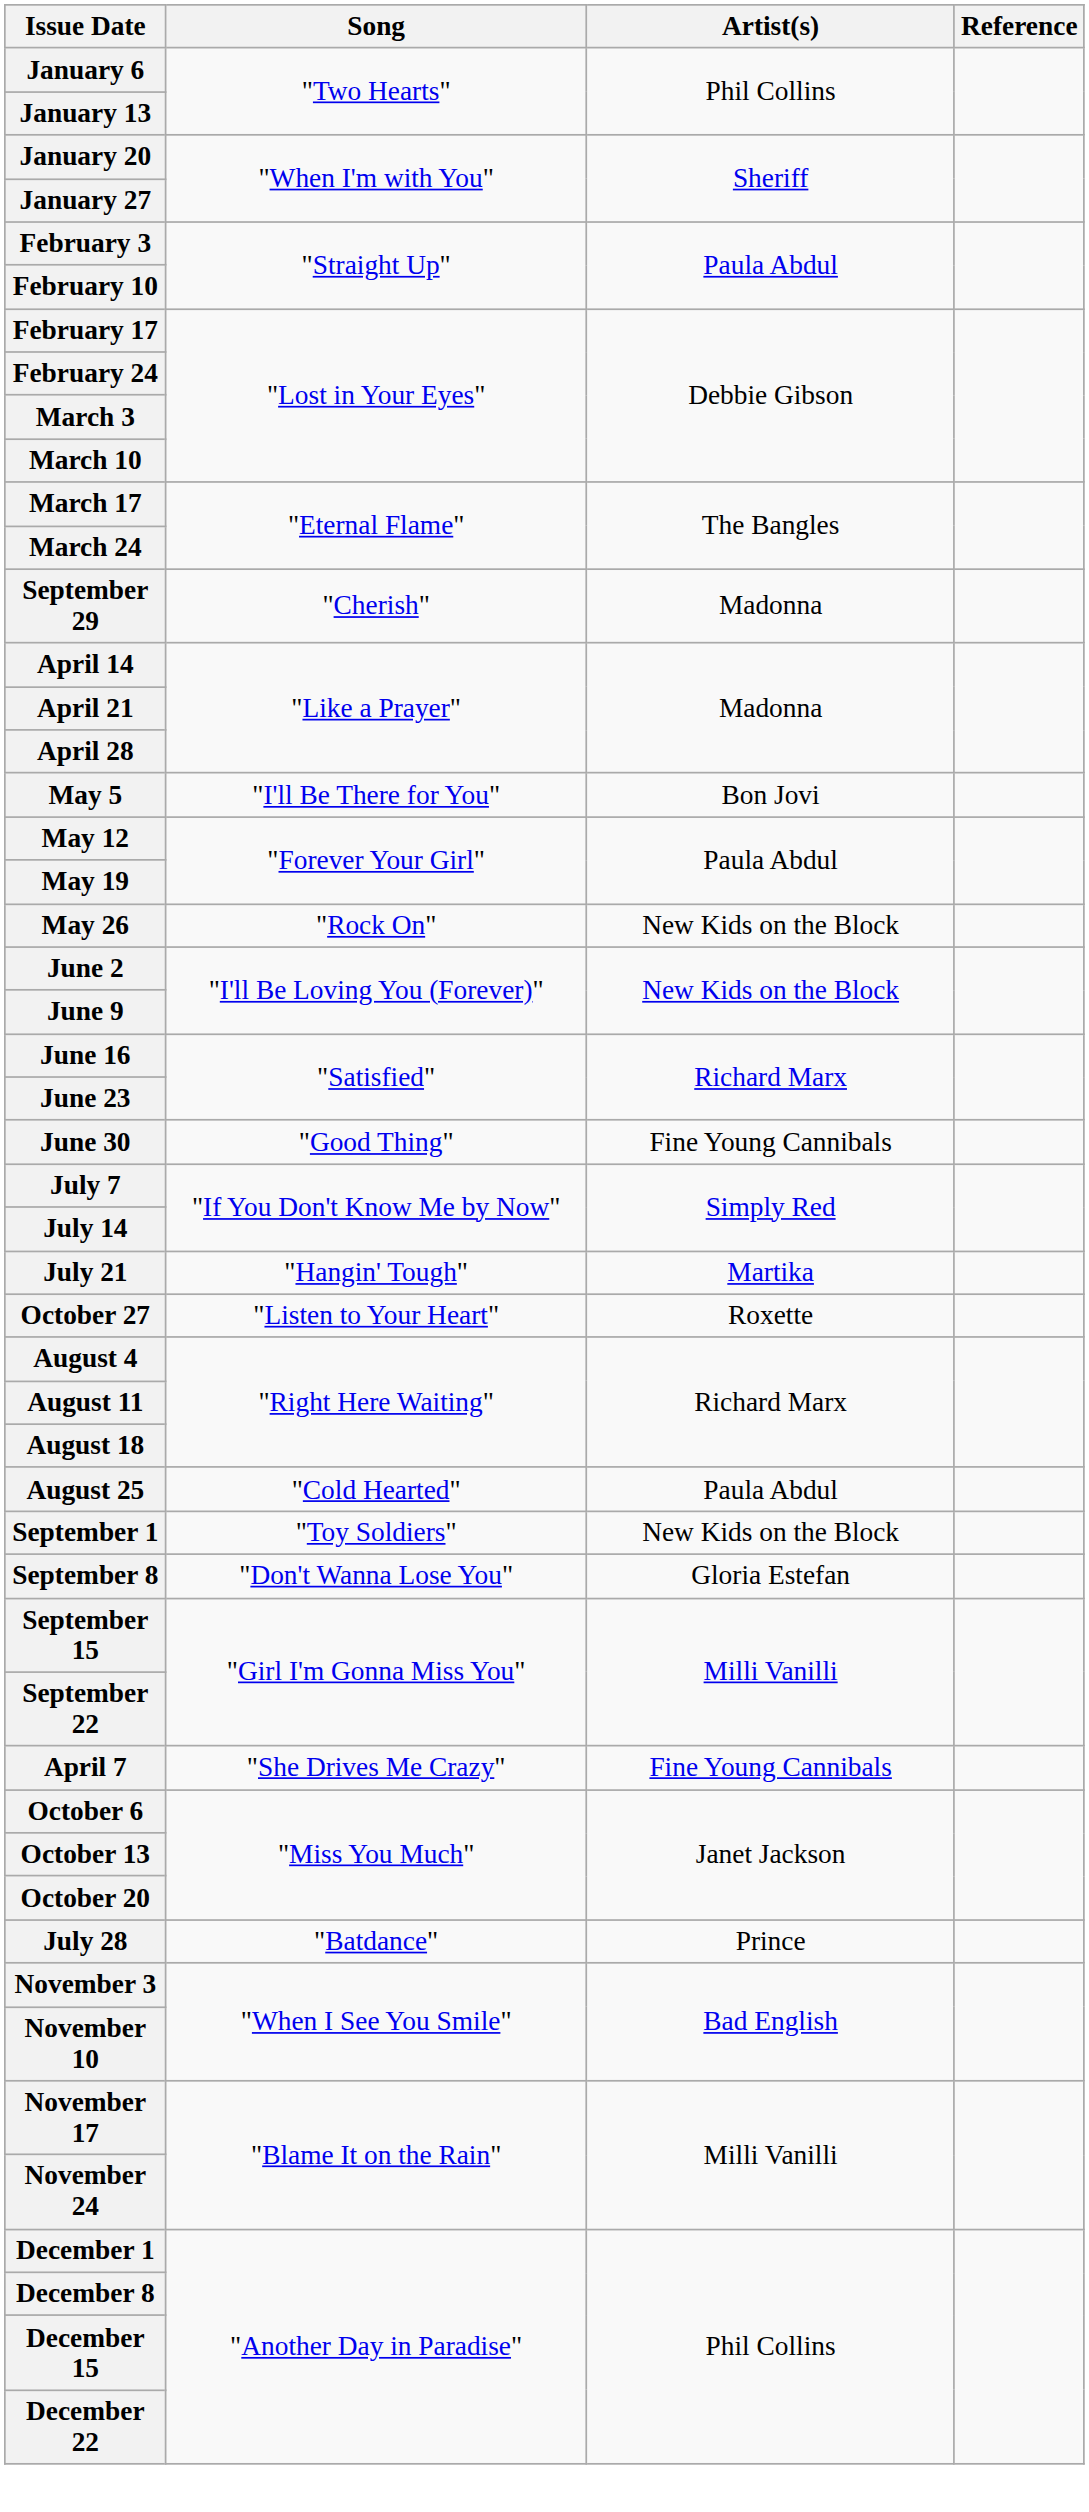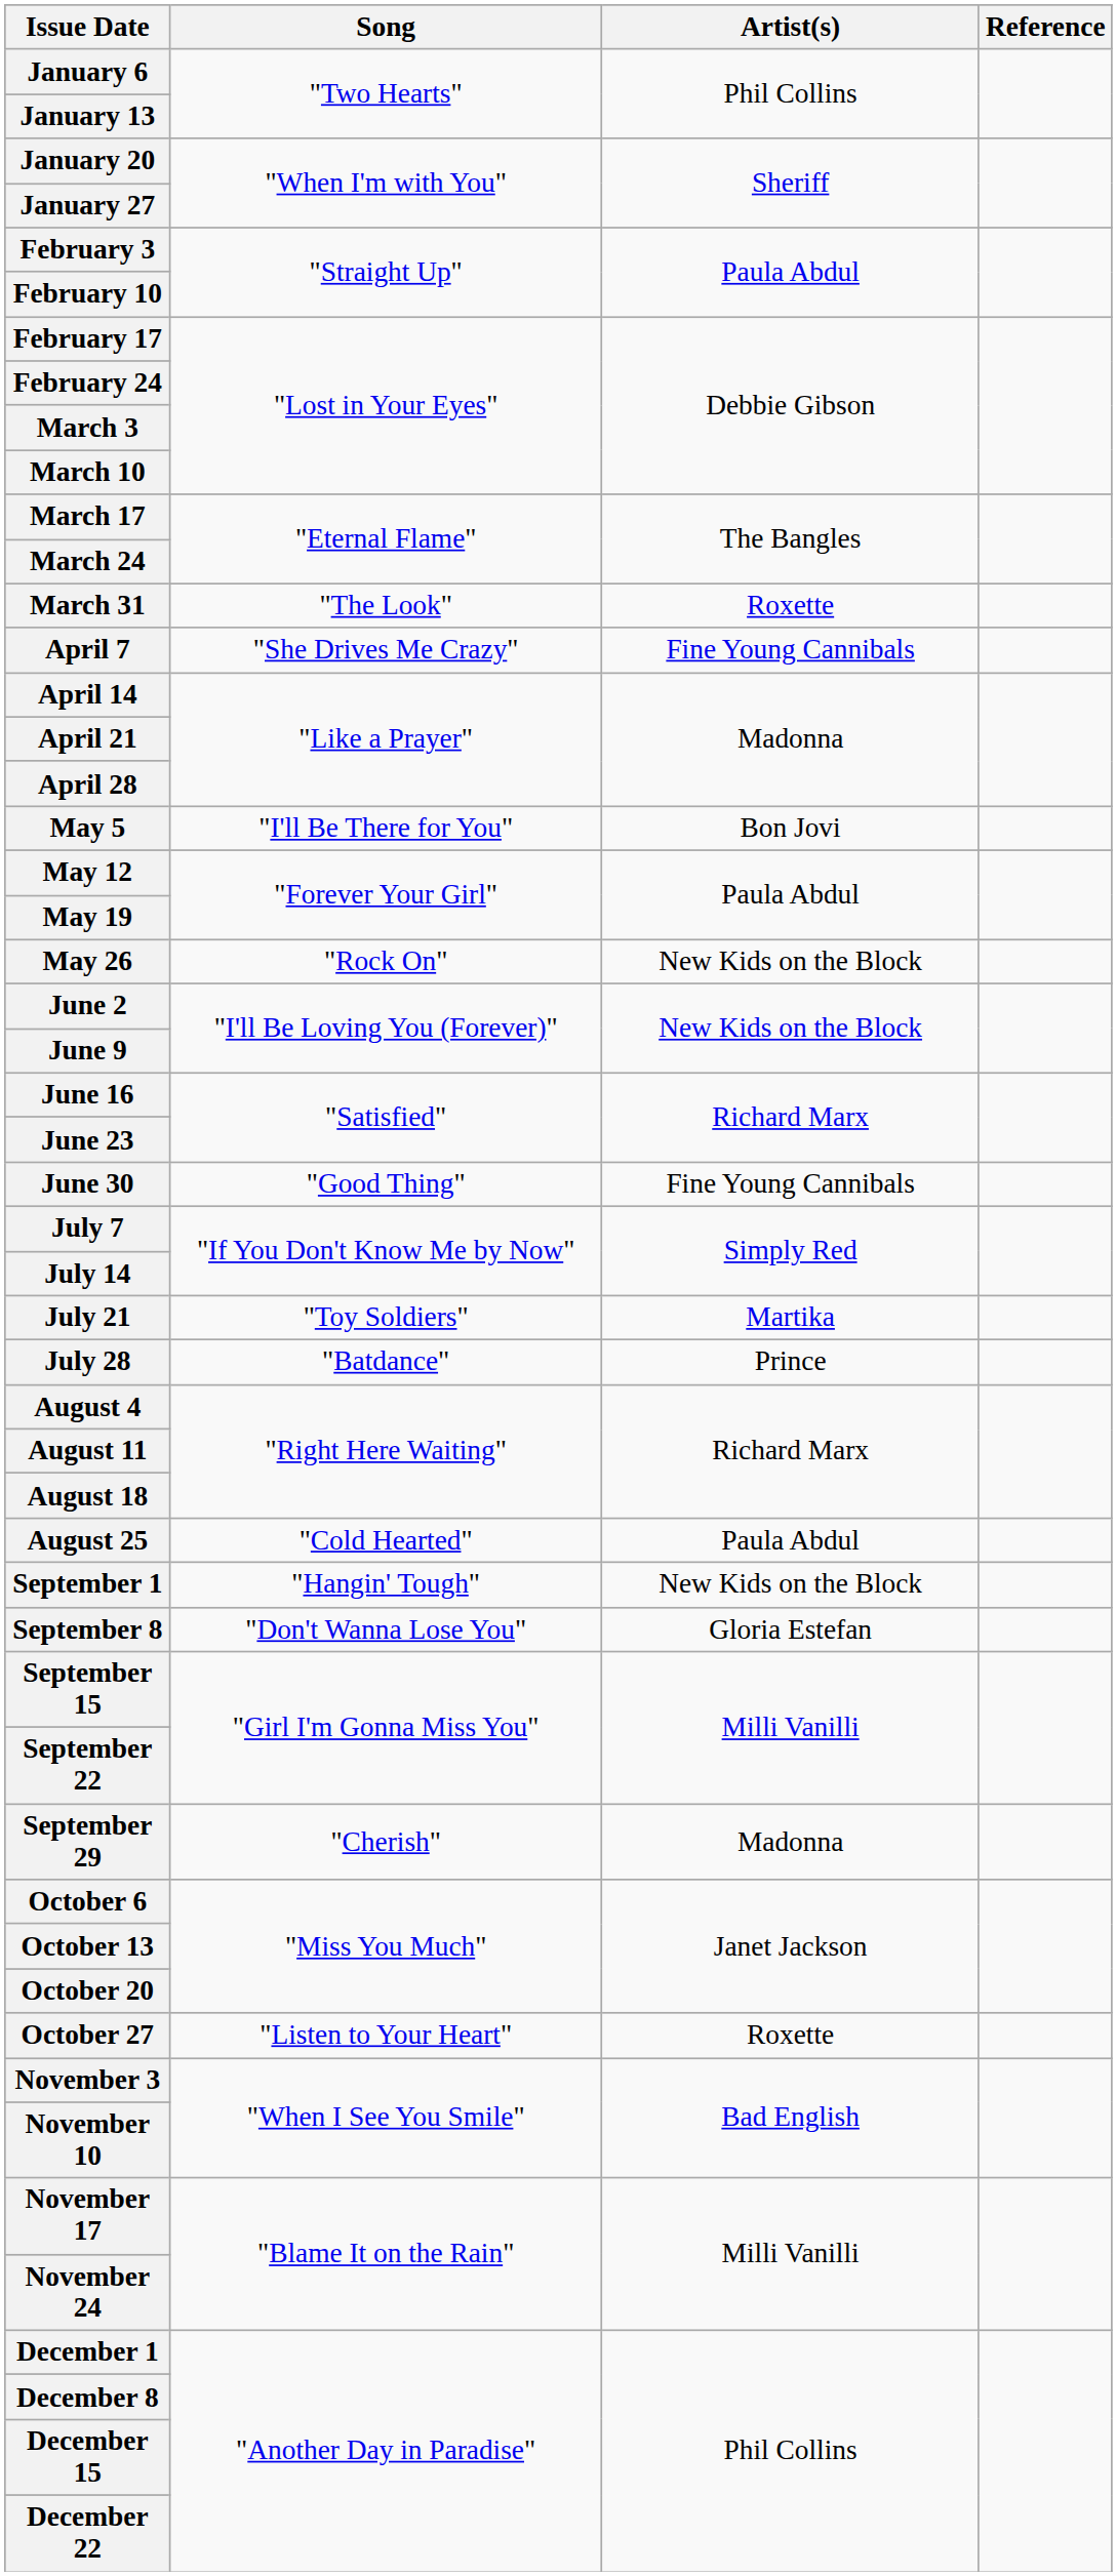+ row: March 31 | "The Look" | Roxette
rows swapped: April 7 <-> September 29
July 21 | Song: "Hangin' Tough" -> "Toy Soldiers"
rows swapped: July 28 <-> October 27
September 1 | Song: "Toy Soldiers" -> "Hangin' Tough"
